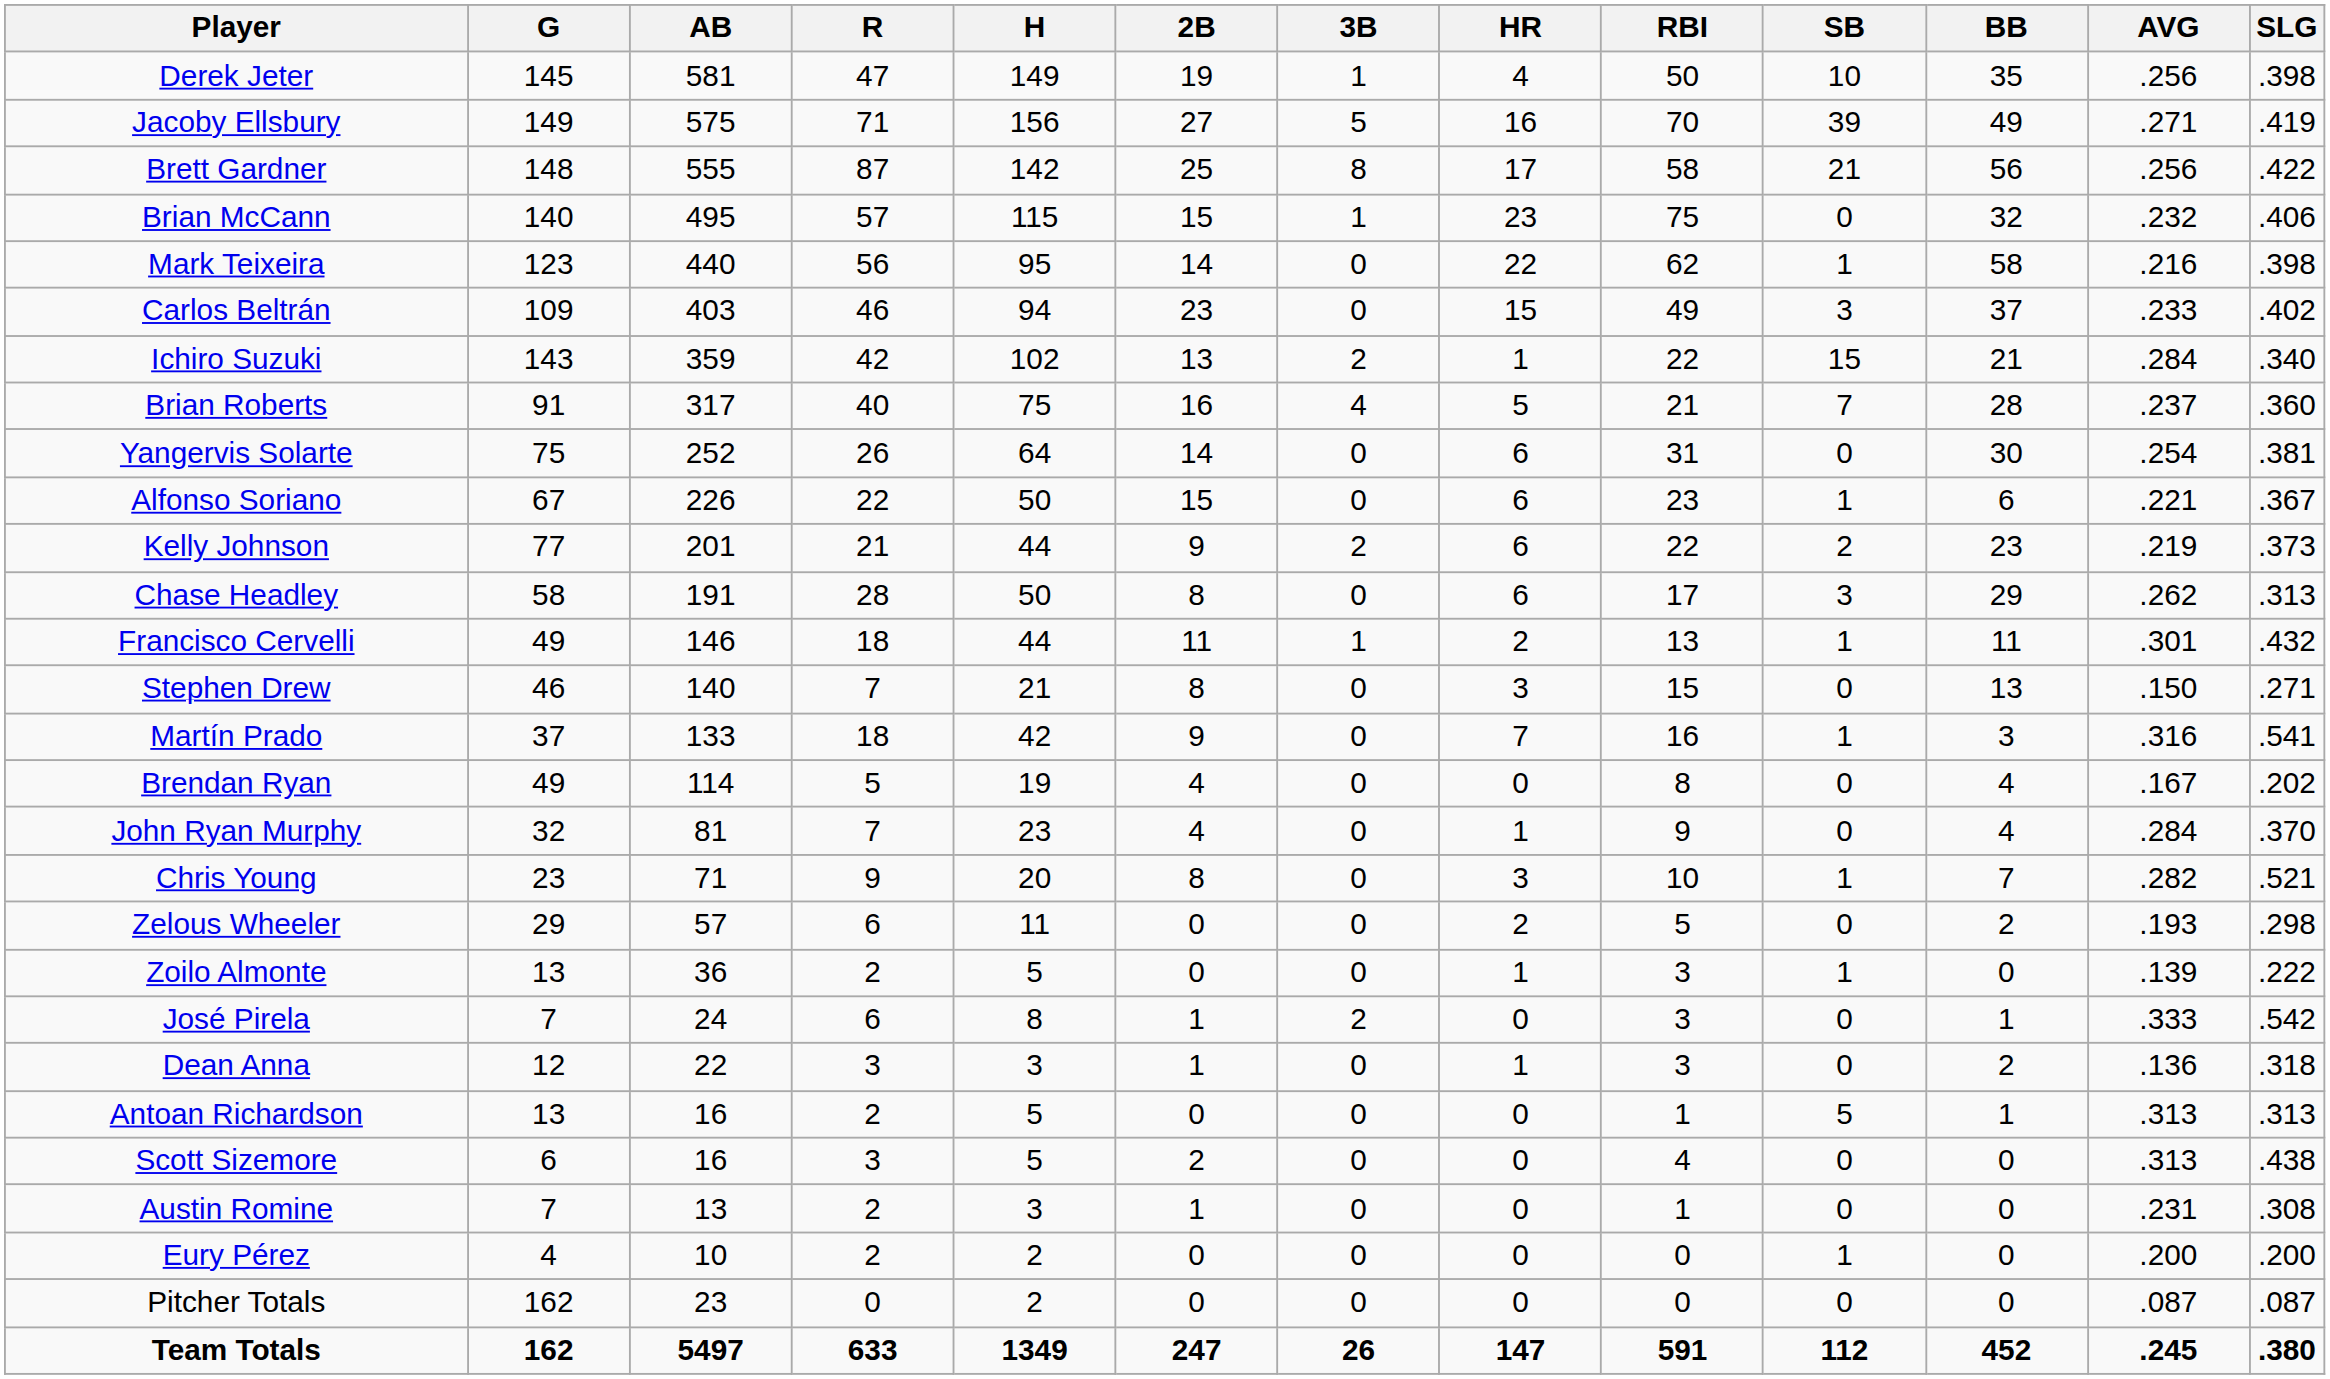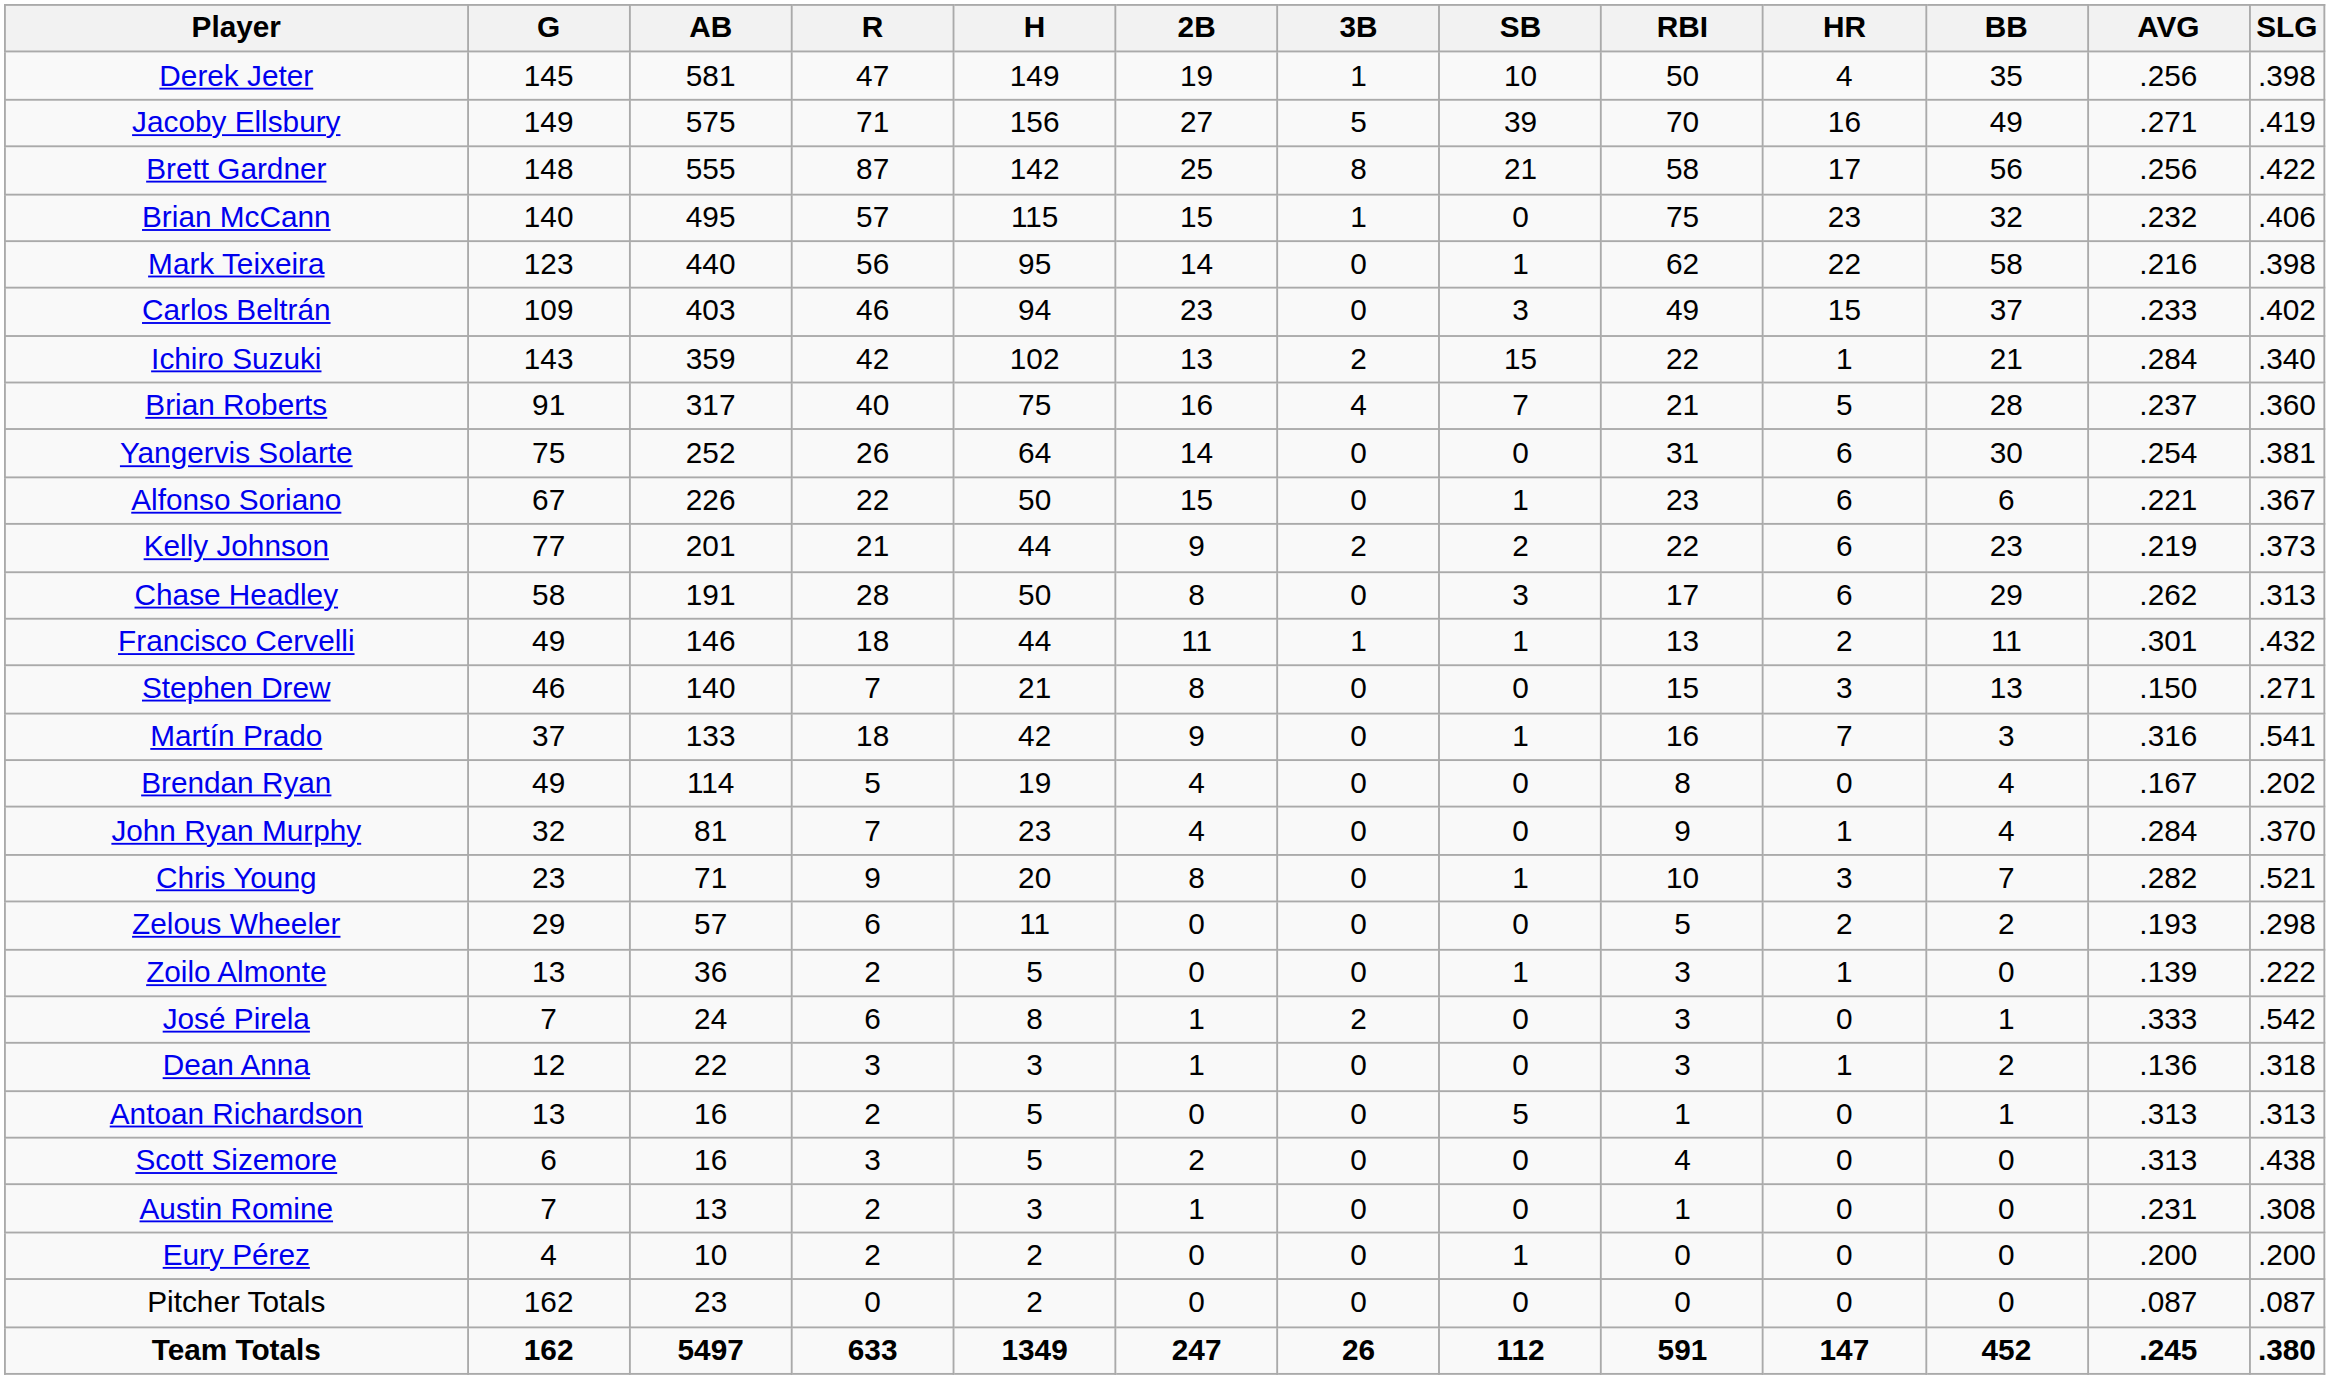columns swapped: HR <-> SB
